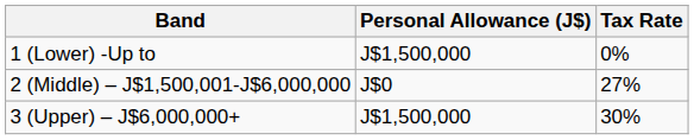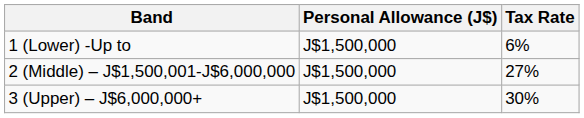1 (Lower) -Up to | Tax Rate: 0% -> 6%
2 (Middle) – J$1,500,001-J$6,000,000 | Personal Allowance (J$): J$0 -> J$1,500,000
